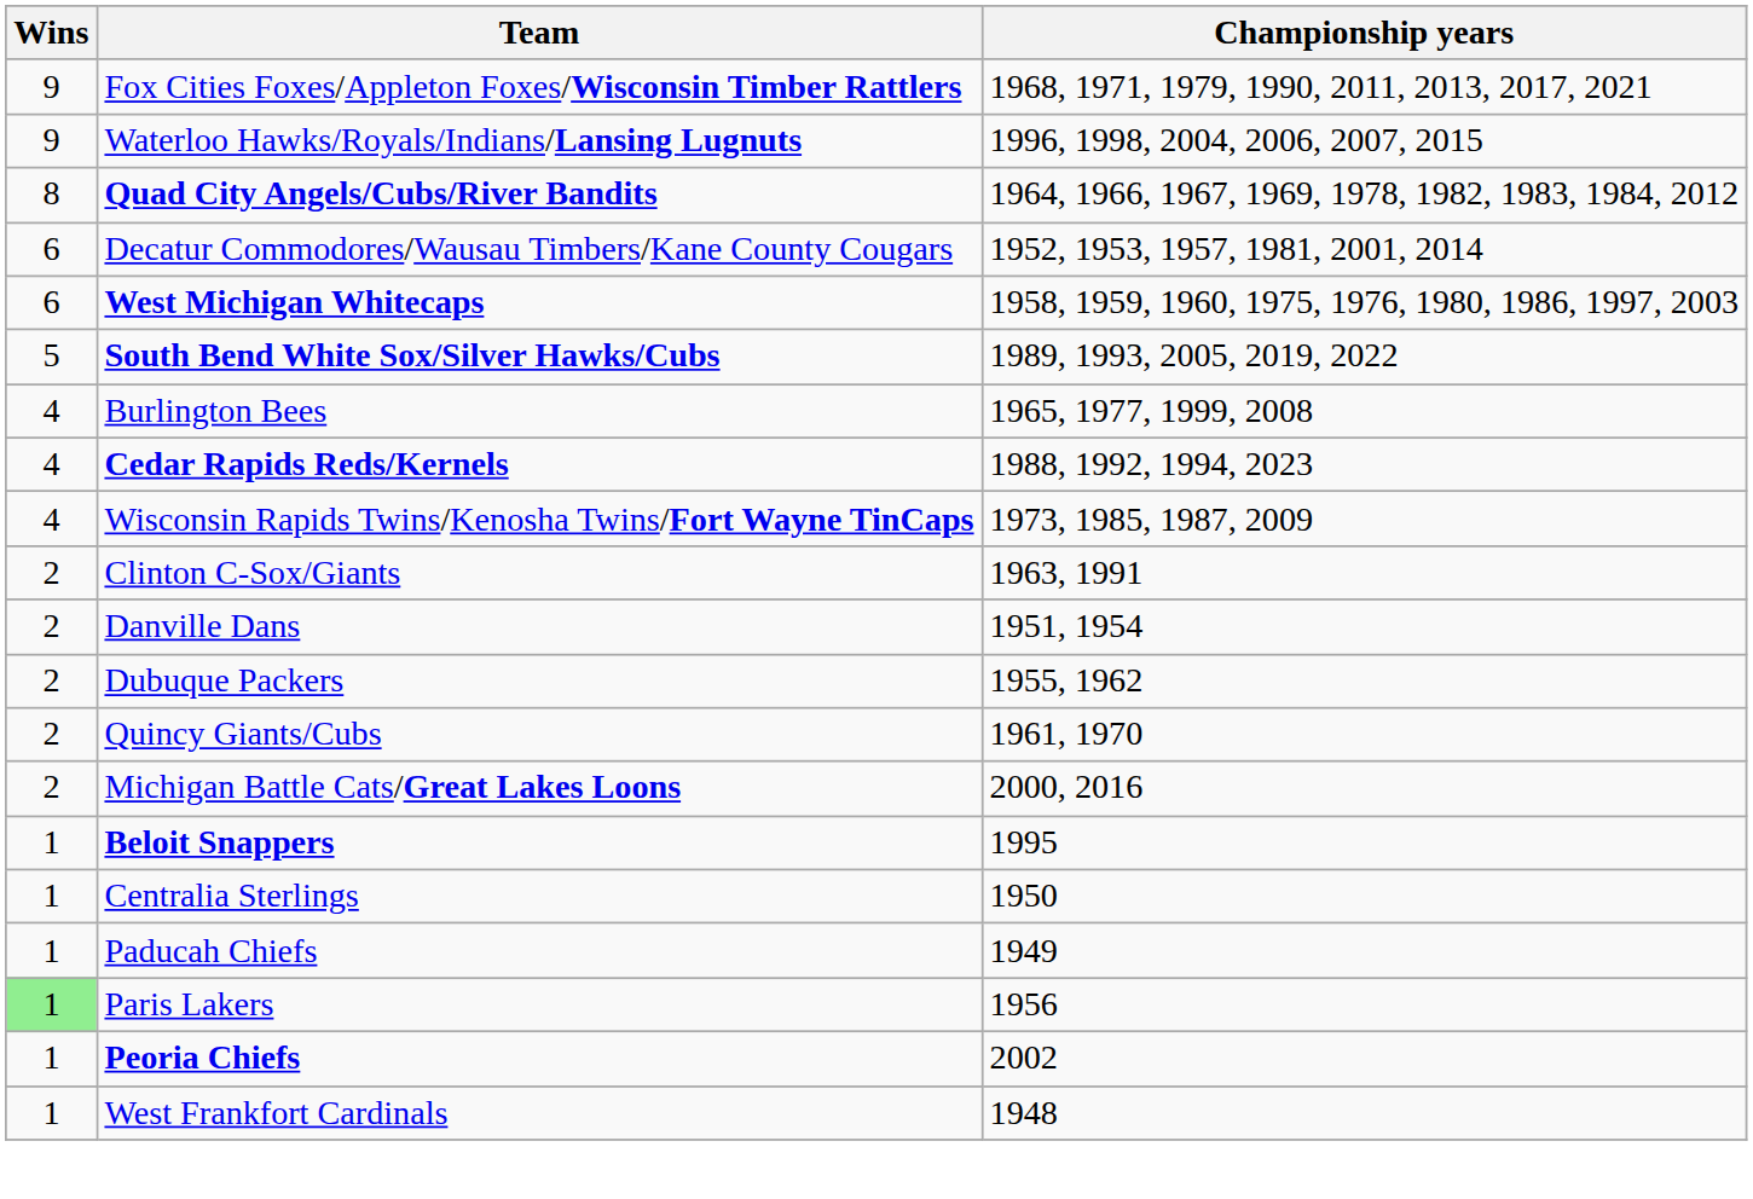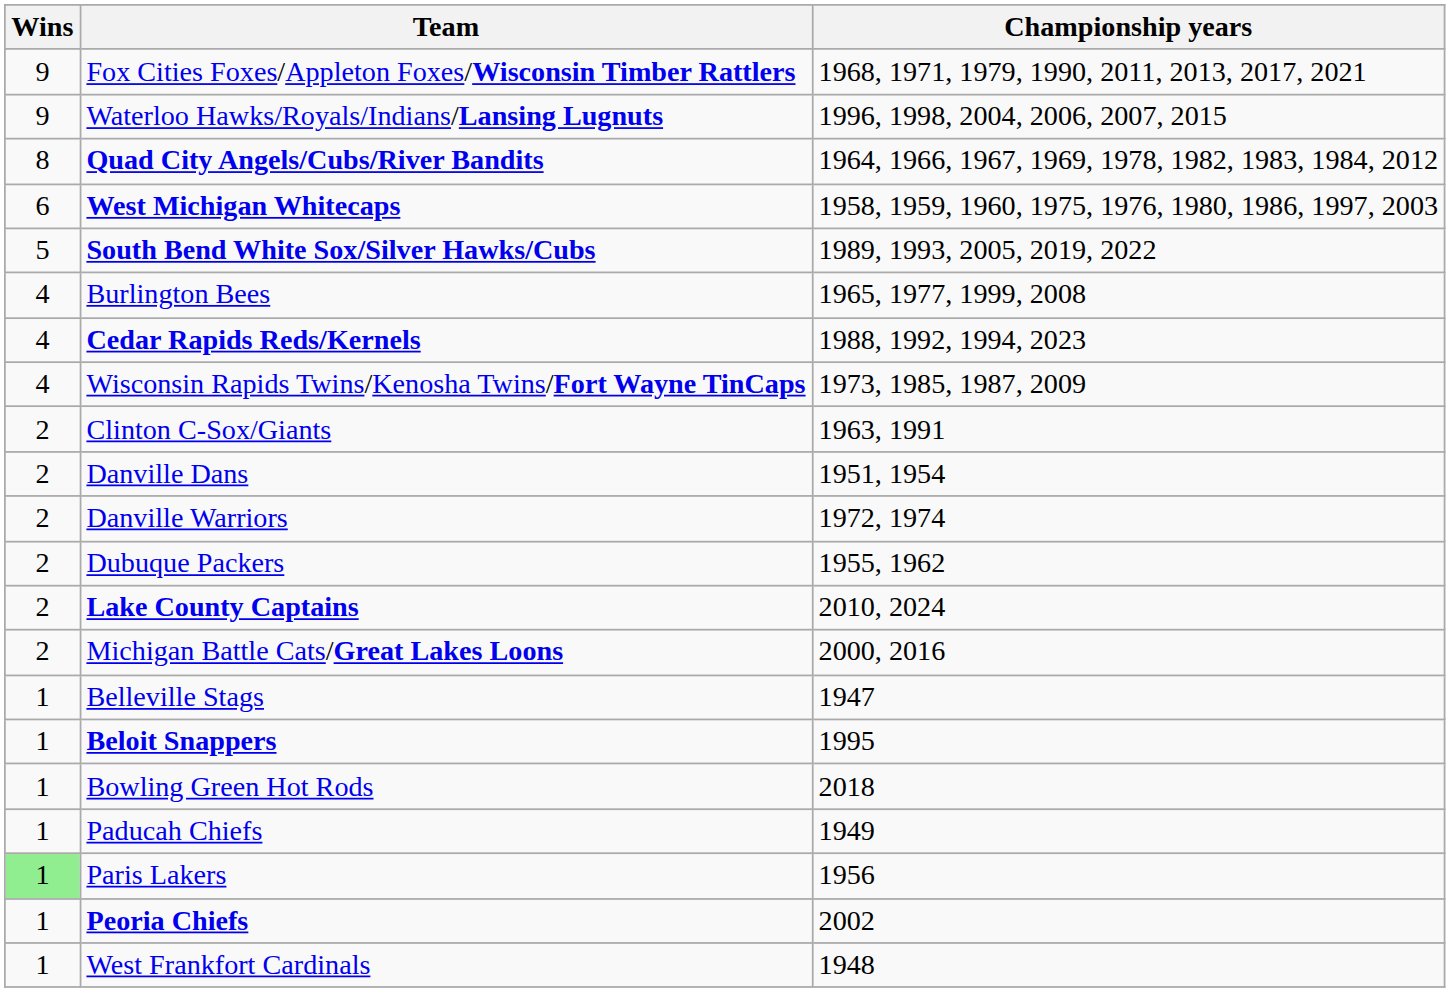- row: 6 | Decatur Commodores/Wausau Timbers/Kane County Cougars | 1952, 1953, 1957, 1981, 2001, 2014
+ row: 2 | Danville Warriors | 1972, 1974
+ row: 2 | Lake County Captains | 2010, 2024
- row: 2 | Quincy Giants/Cubs | 1961, 1970
+ row: 1 | Belleville Stags | 1947
+ row: 1 | Bowling Green Hot Rods | 2018
- row: 1 | Centralia Sterlings | 1950
